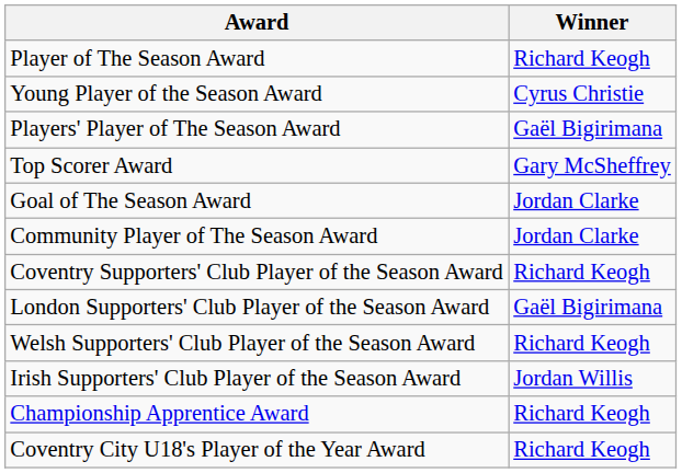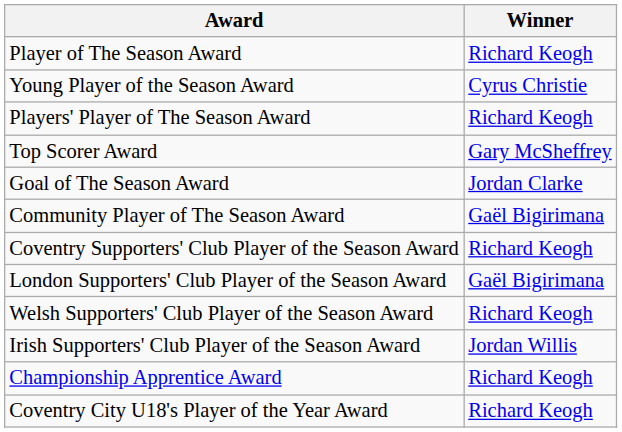Players' Player of The Season Award | Winner: Gaël Bigirimana -> Richard Keogh
Community Player of The Season Award | Winner: Jordan Clarke -> Gaël Bigirimana
